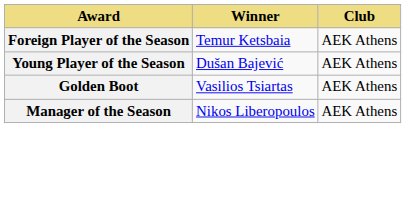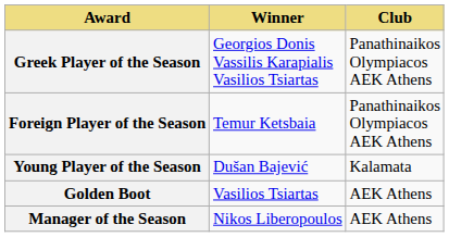+ row: Greek Player of the Season | Georgios Donis Vassilis Karapialis Vasilios Tsiartas | Panathinaikos Olympiacos AEK Athens
Foreign Player of the Season | Club: AEK Athens -> Panathinaikos Olympiacos AEK Athens
Young Player of the Season | Club: AEK Athens -> Kalamata
